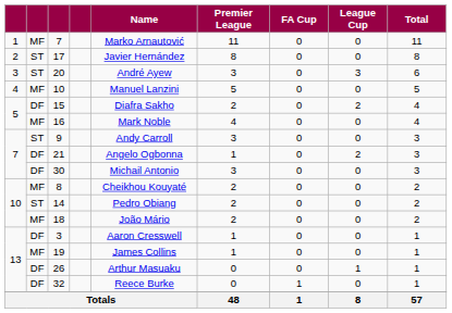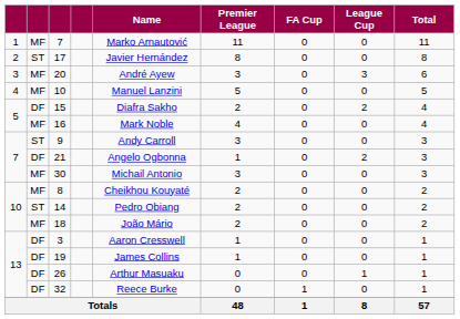20 | column 2: ST -> MF
30 | column 2: DF -> MF
19 | column 2: MF -> DF
